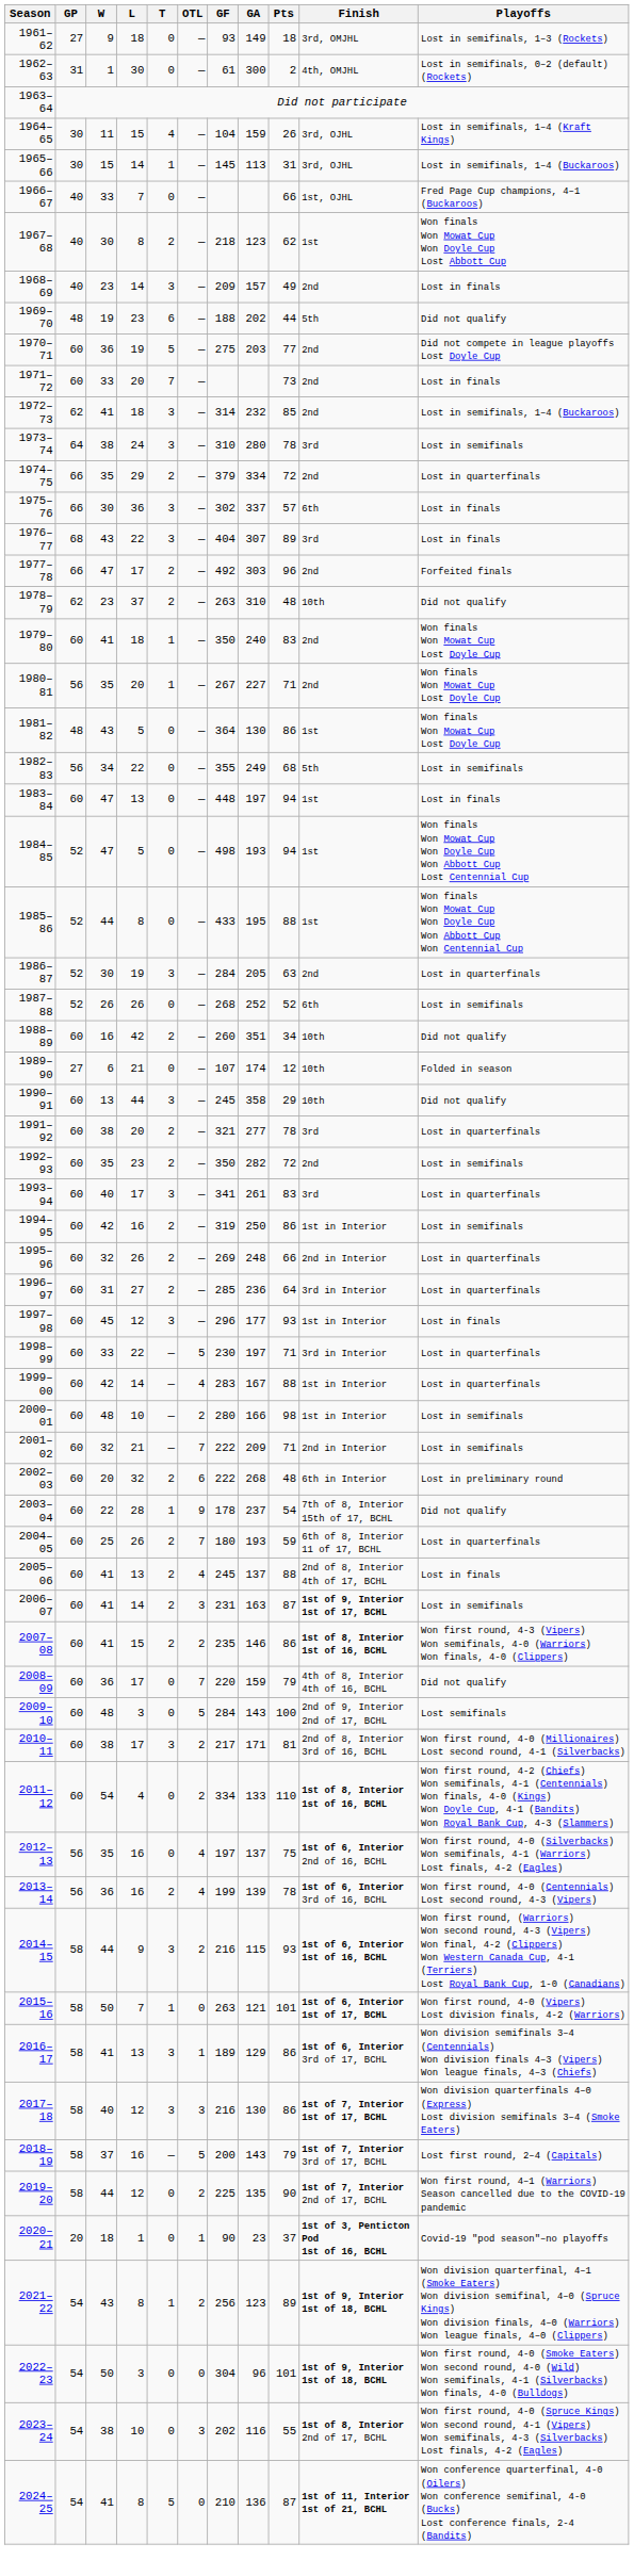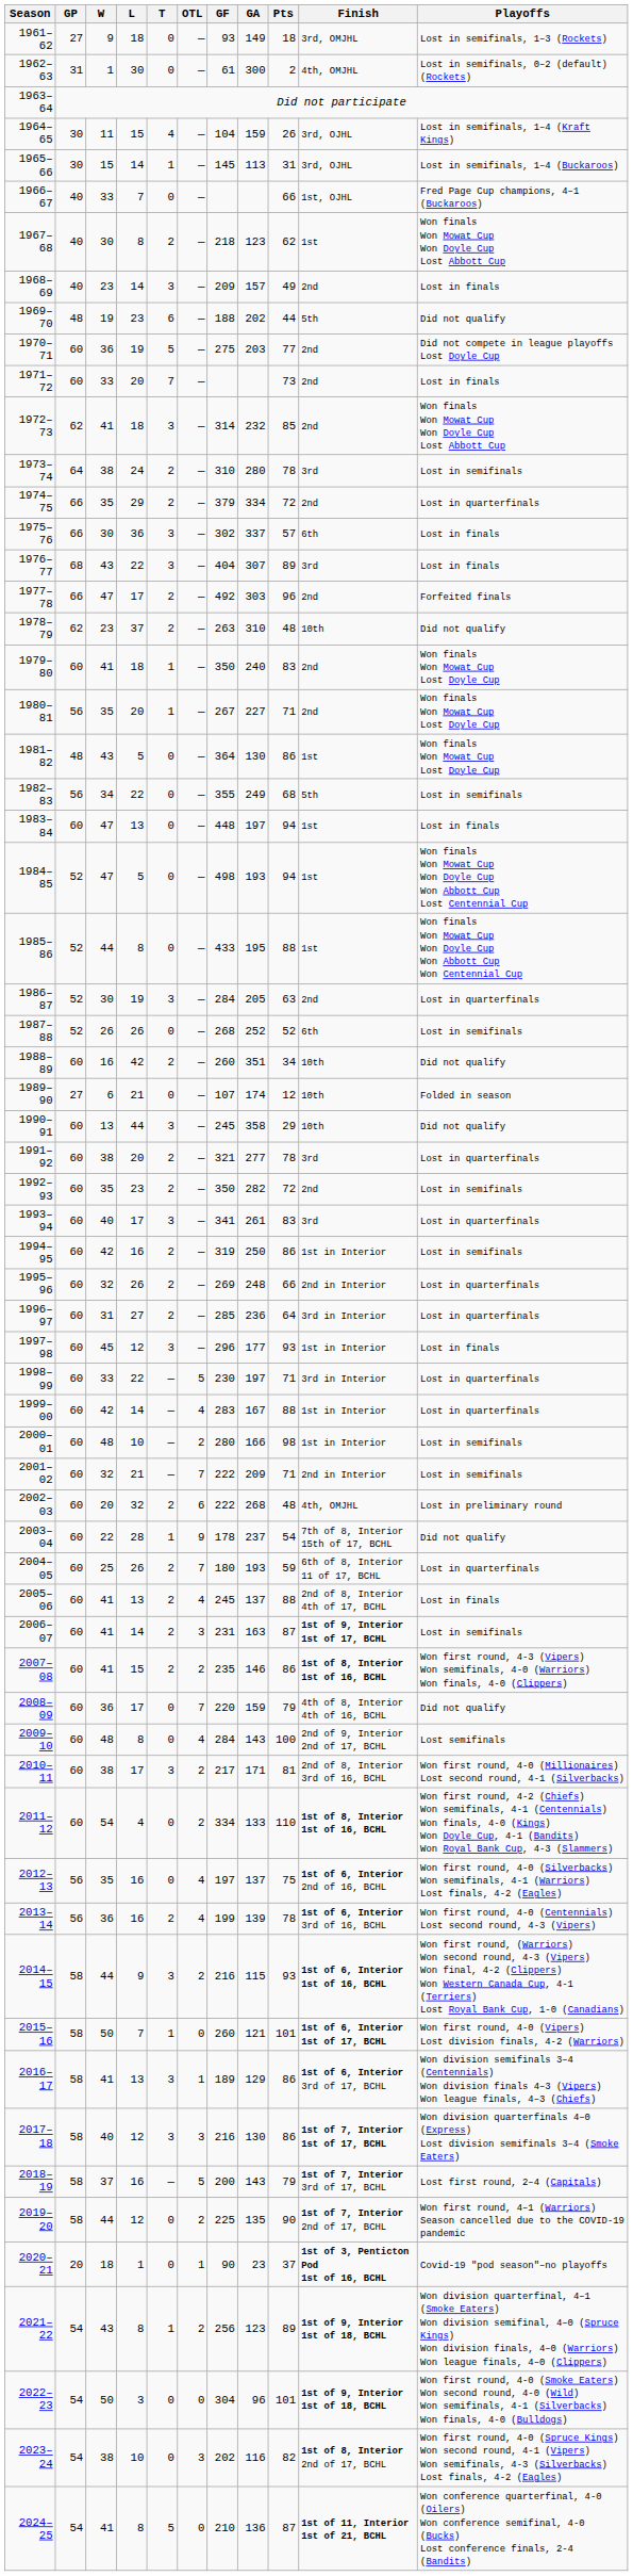1972–73 | Playoffs: Lost in semifinals, 1–4 (Buckaroos) -> Won finals Won Mowat Cup Won Doyle Cup Lost Abbott Cup
1973–74 | T: 3 -> 2
2002–03 | Finish: 6th in Interior -> 4th, OMJHL
2009–10 | L: 3 -> 8
2009–10 | OTL: 5 -> 4
2015–16 | GF: 263 -> 260
2023–24 | Pts: 55 -> 82
